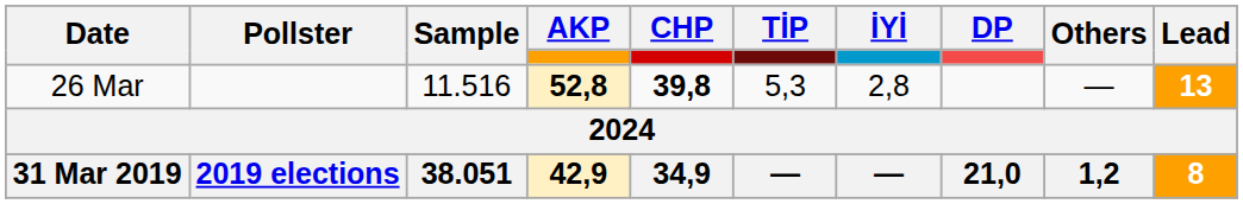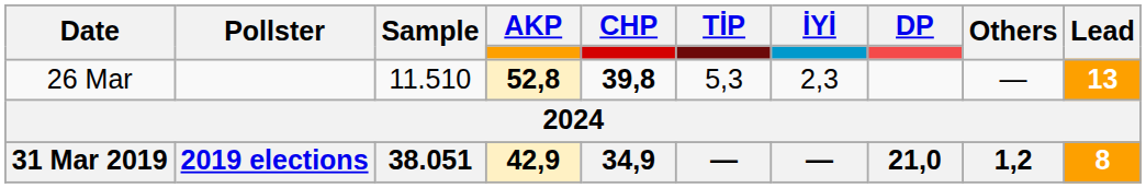26 Mar | Sample: 11.516 -> 11.510
26 Mar | İYİ: 2,8 -> 2,3
